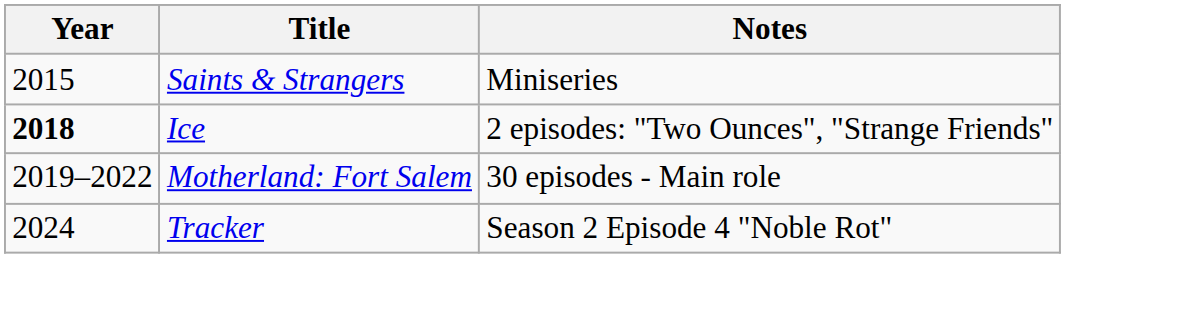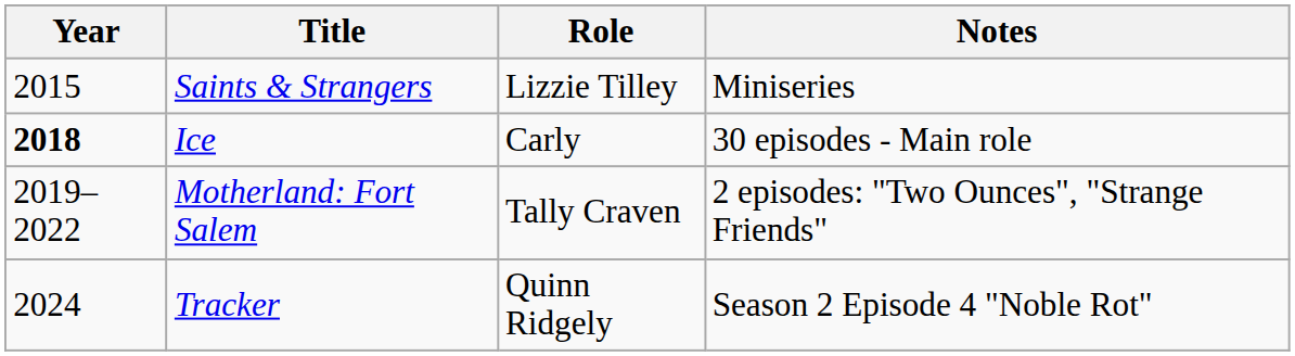+ column: Role | Lizzie Tilley | Carly | Tally Craven | Quinn Ridgely
Ice | Notes: 2 episodes: "Two Ounces", "Strange Friends" -> 30 episodes - Main role
Motherland: Fort Salem | Notes: 30 episodes - Main role -> 2 episodes: "Two Ounces", "Strange Friends"
